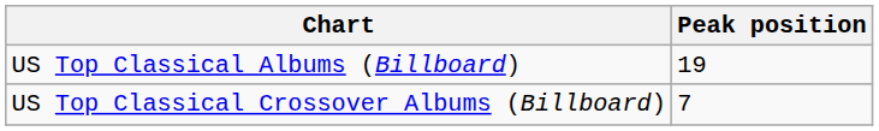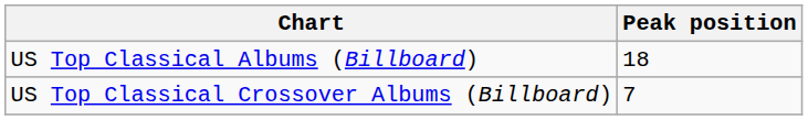US Top Classical Albums (Billboard) | Peak position: 19 -> 18
